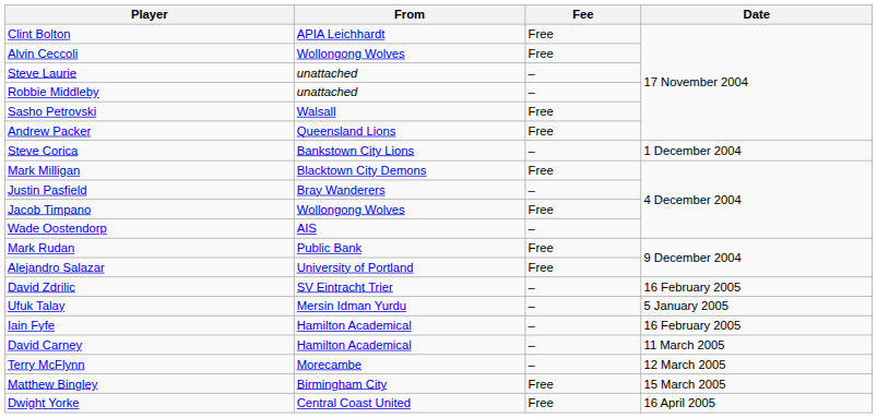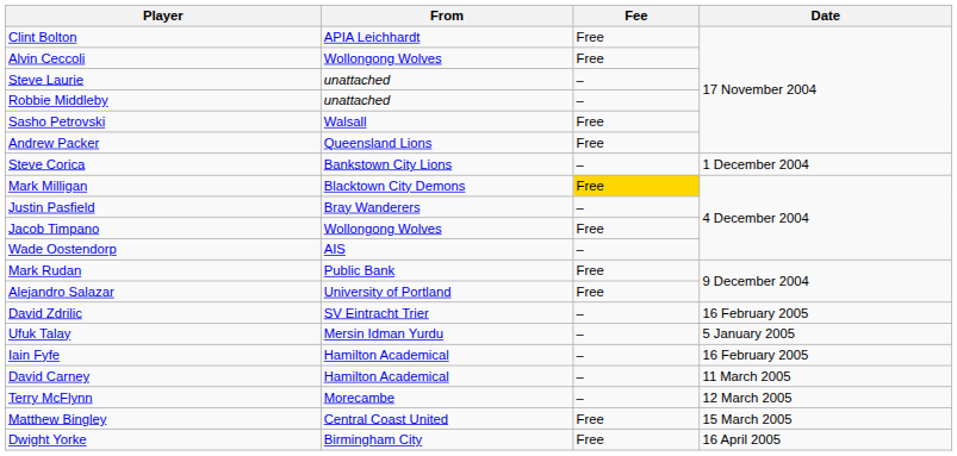Mark Milligan | Fee: no background -> gold background
Matthew Bingley | From: Birmingham City -> Central Coast United
Dwight Yorke | From: Central Coast United -> Birmingham City
